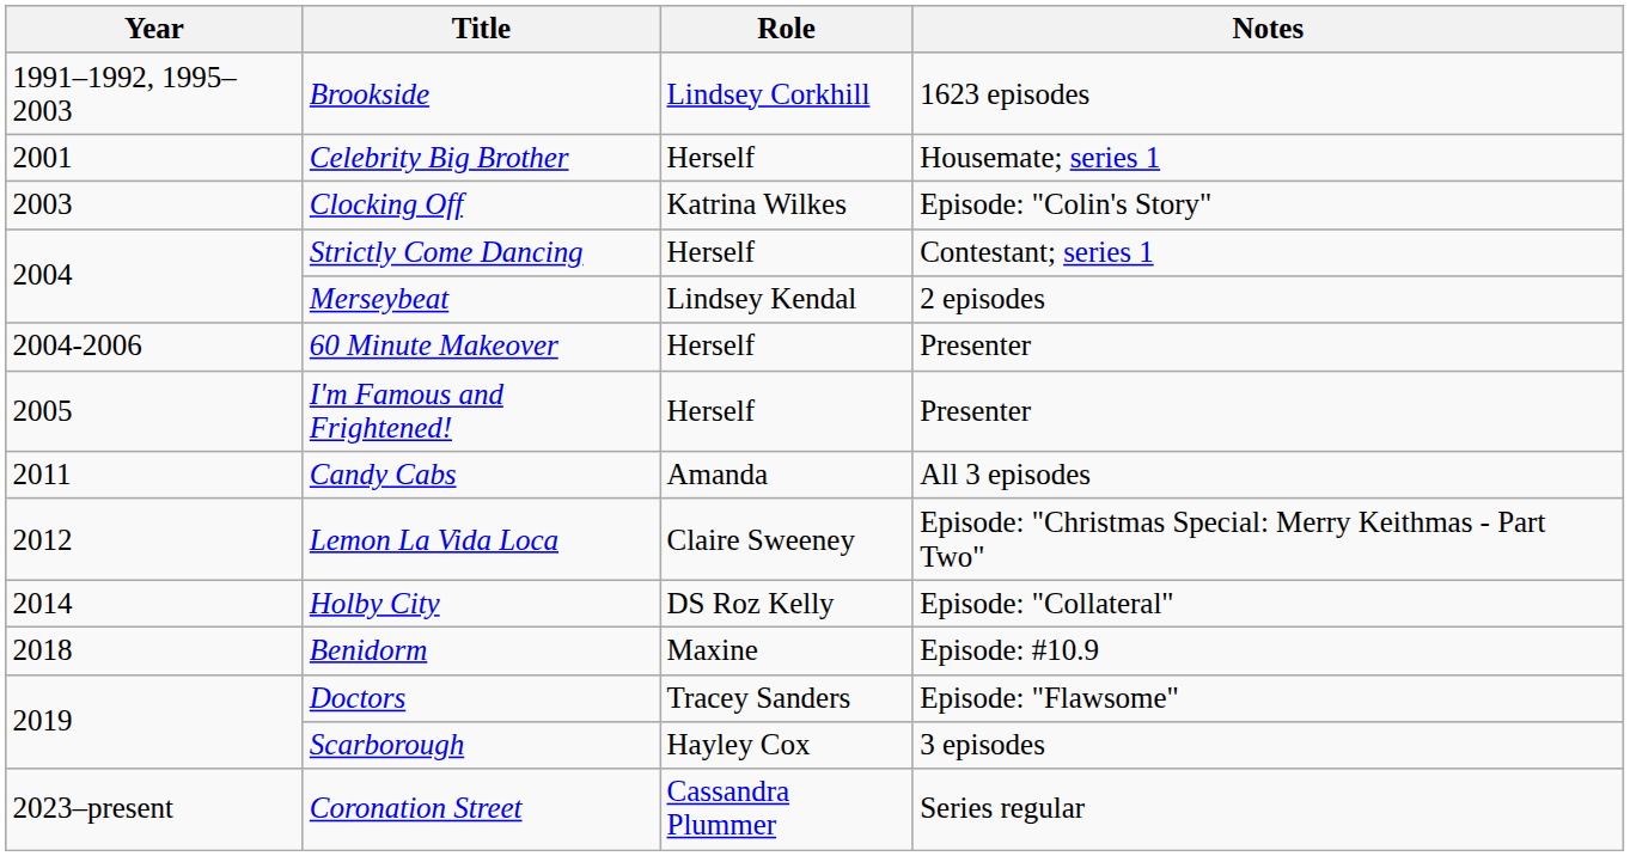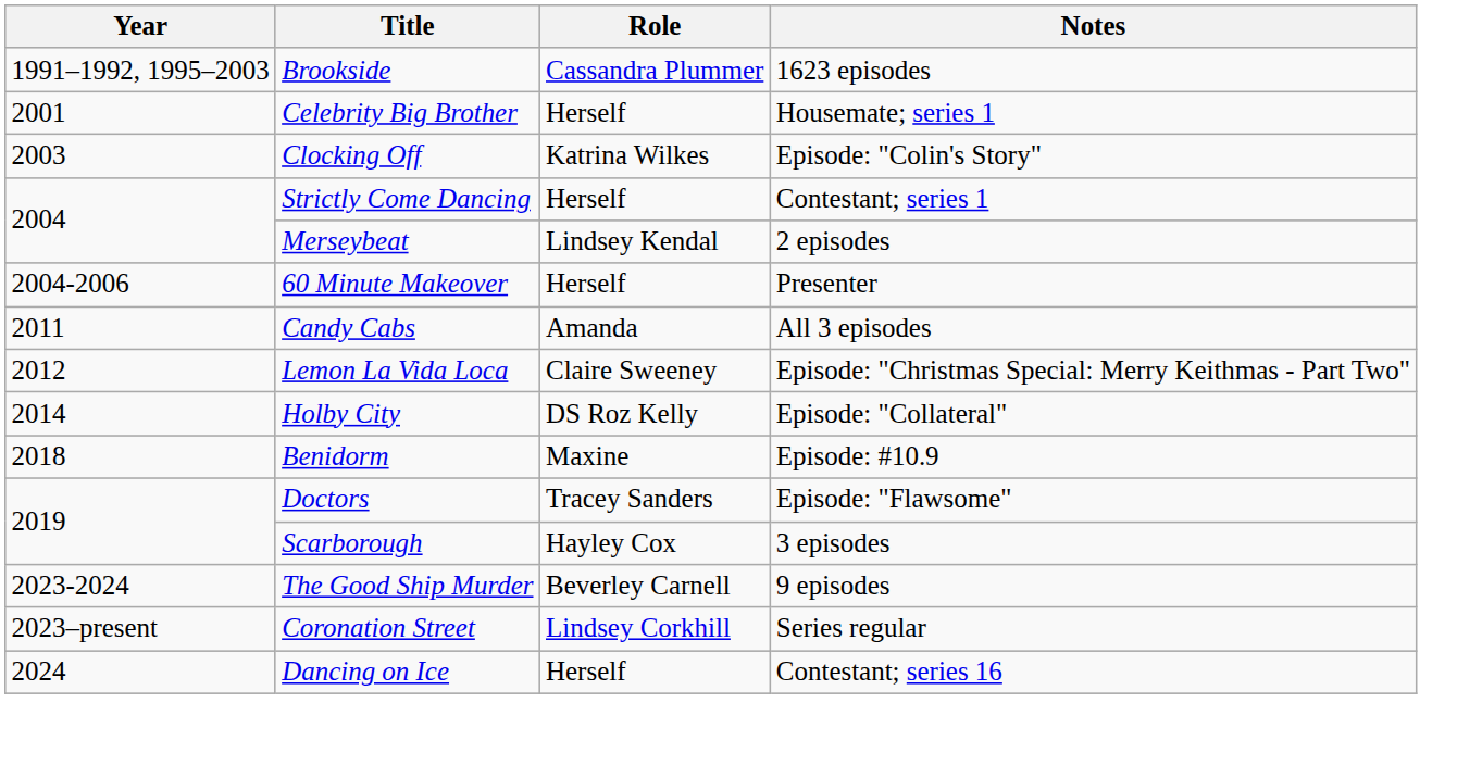Brookside | Role: Lindsey Corkhill -> Cassandra Plummer
- row: 2005 | I'm Famous and Frightened! | Herself | Presenter
+ row: 2023-2024 | The Good Ship Murder | Beverley Carnell | 9 episodes
Coronation Street | Role: Cassandra Plummer -> Lindsey Corkhill
+ row: 2024 | Dancing on Ice | Herself | Contestant; series 16
